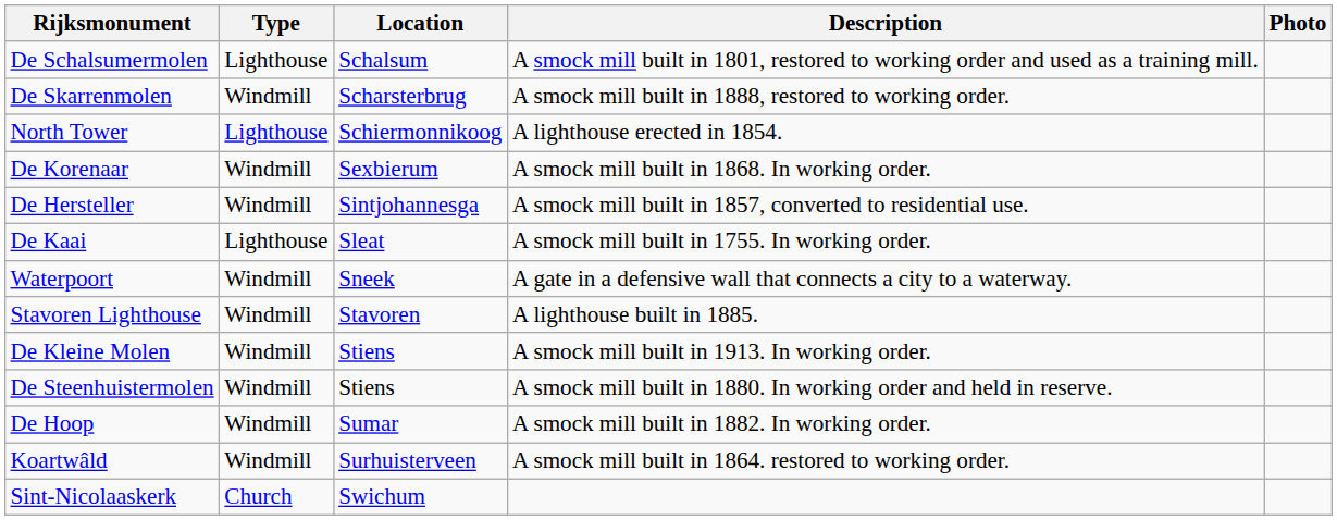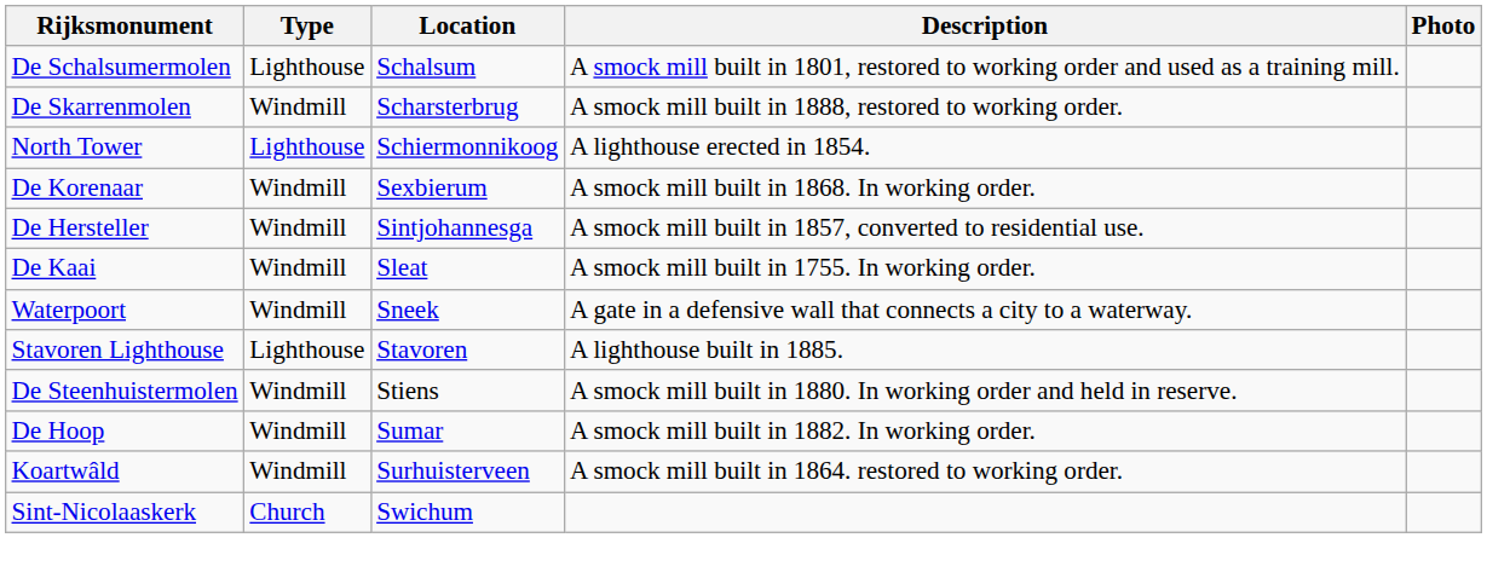De Kaai | Type: Lighthouse -> Windmill
Stavoren Lighthouse | Type: Windmill -> Lighthouse
- row: De Kleine Molen | Windmill | Stiens | A smock mill built in 1913. In working order.
